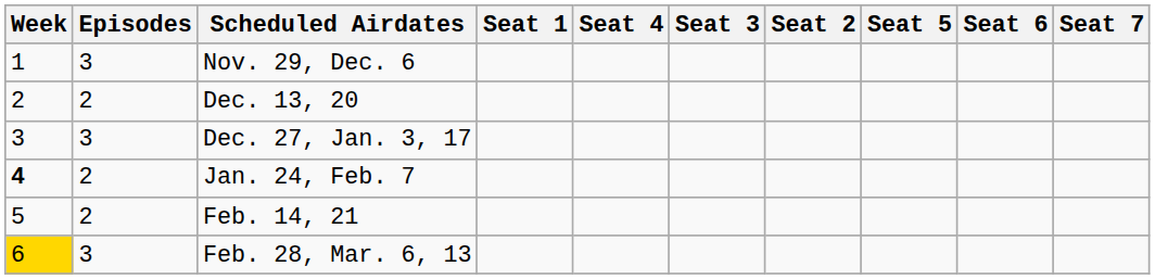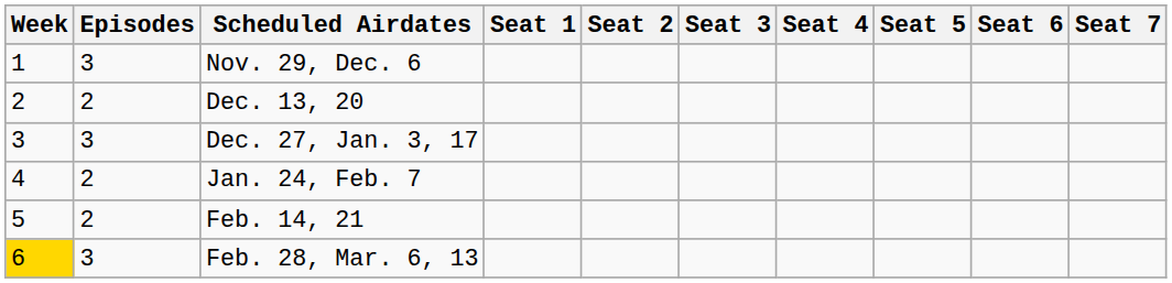columns swapped: Seat 2 <-> Seat 4
Jan. 24, Feb. 7 | Week: bold -> normal
